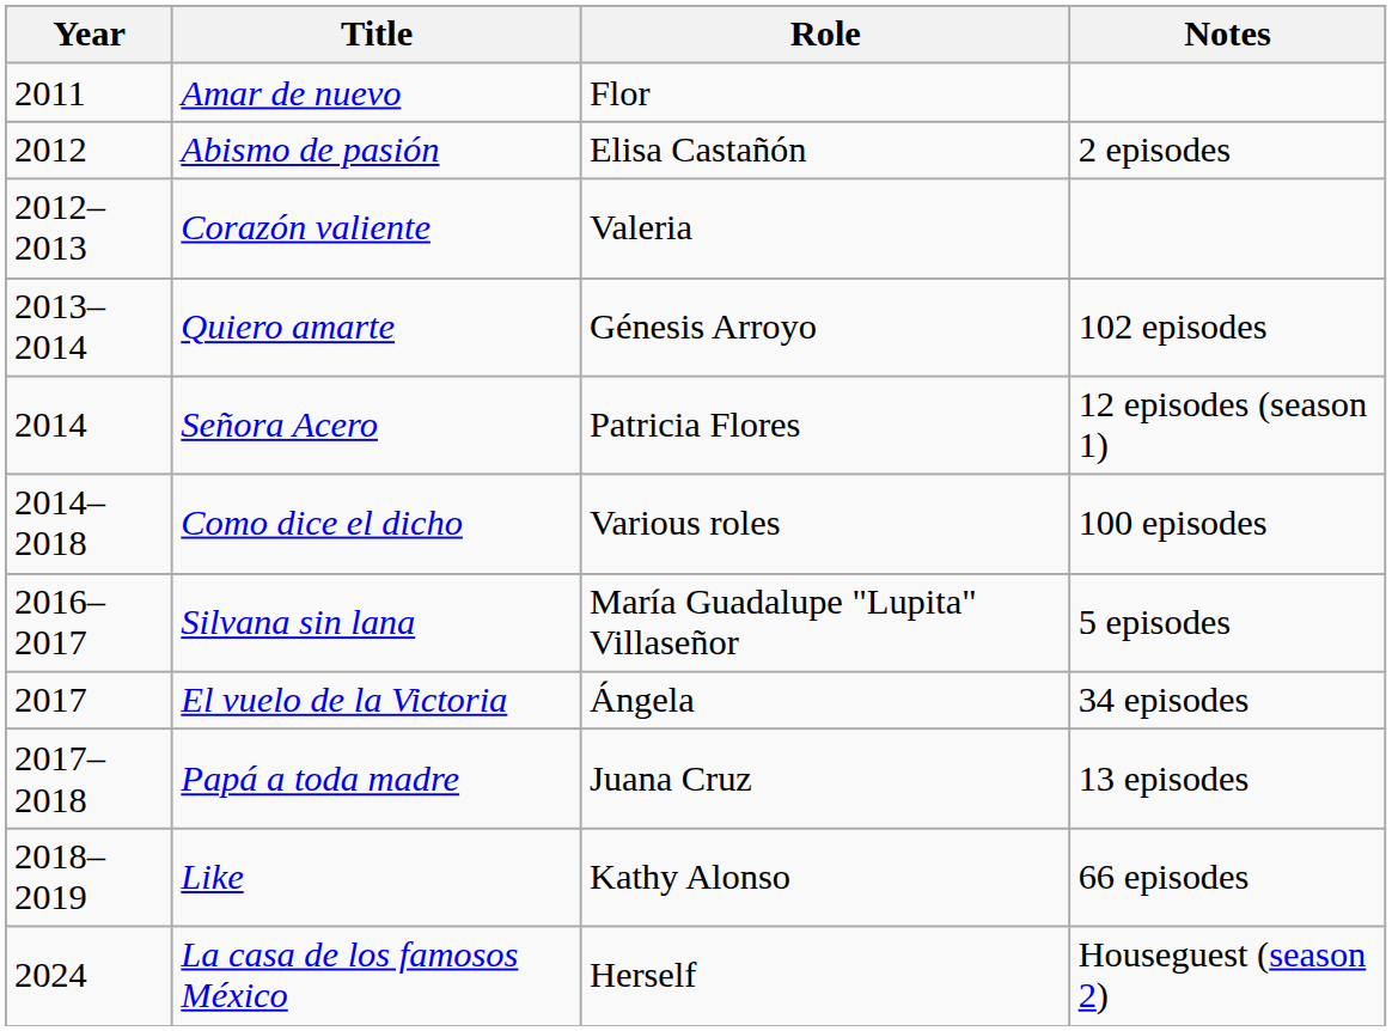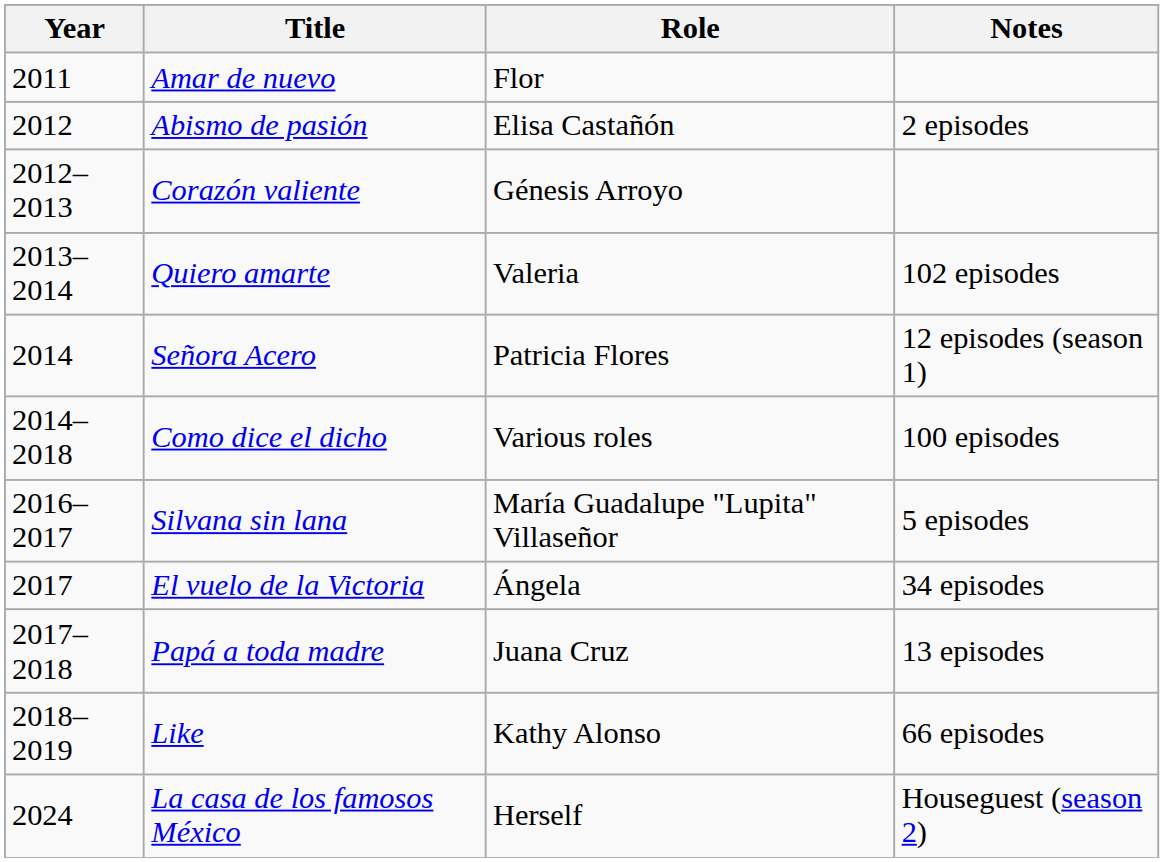Corazón valiente | Role: Valeria -> Génesis Arroyo
Quiero amarte | Role: Génesis Arroyo -> Valeria
